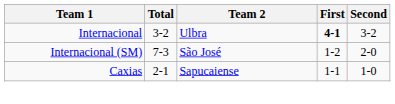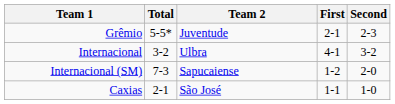+ row: Grêmio | 5-5* | Juventude | 2-1 | 2-3
Internacional | First: bold -> normal
Internacional (SM) | Team 2: São José -> Sapucaiense
Caxias | Team 2: Sapucaiense -> São José
